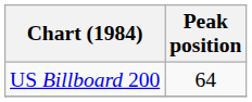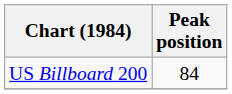US Billboard 200 | Peak position: 64 -> 84
